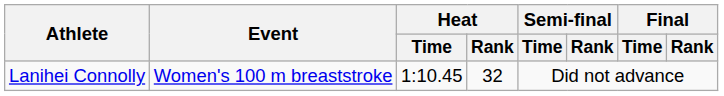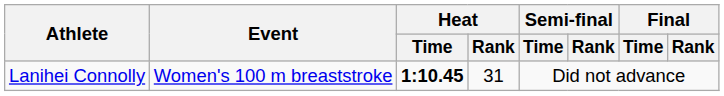Lanihei Connolly | Heat / Time: normal -> bold
Lanihei Connolly | Heat / Rank: 32 -> 31
